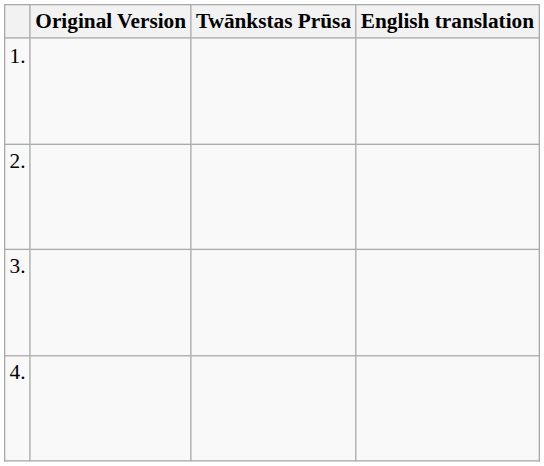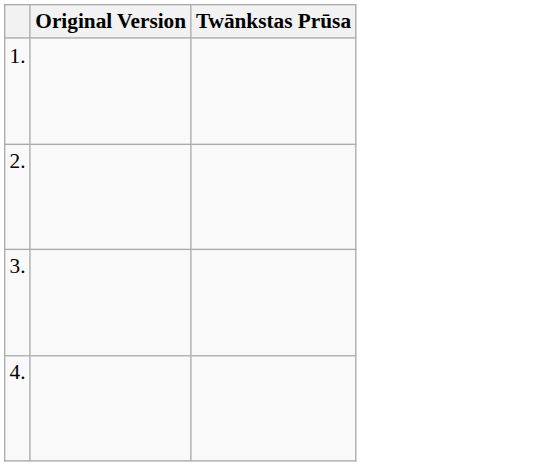- column: English translation
